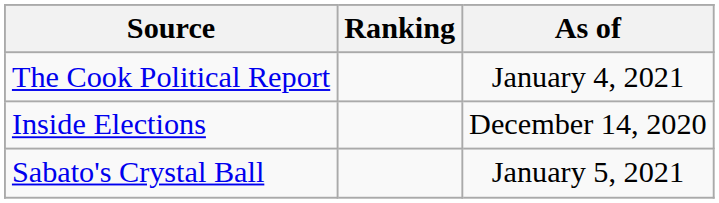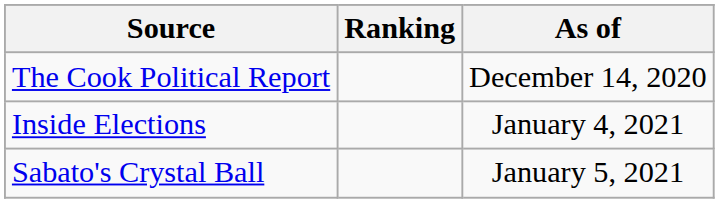The Cook Political Report | As of: January 4, 2021 -> December 14, 2020
Inside Elections | As of: December 14, 2020 -> January 4, 2021
